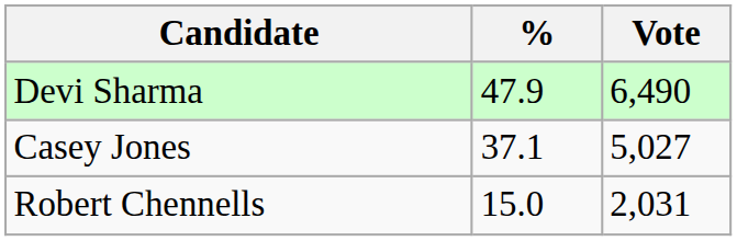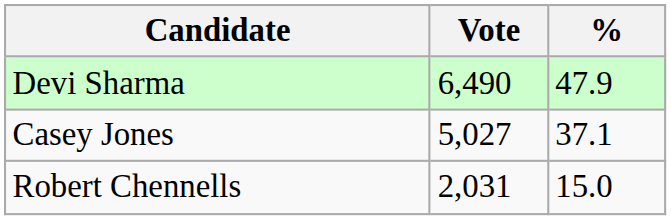columns swapped: Vote <-> %
